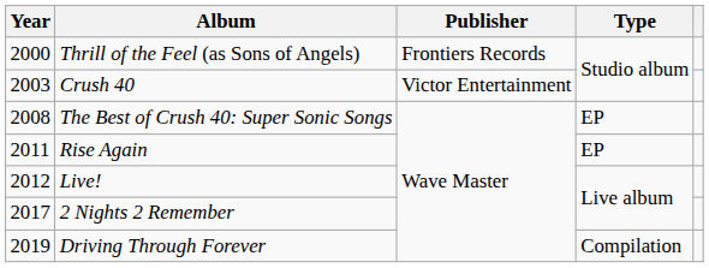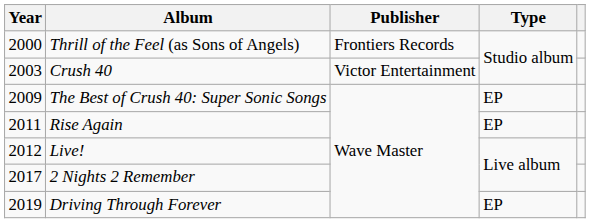The Best of Crush 40: Super Sonic Songs | Year: 2008 -> 2009
Driving Through Forever | Type: Compilation -> EP
